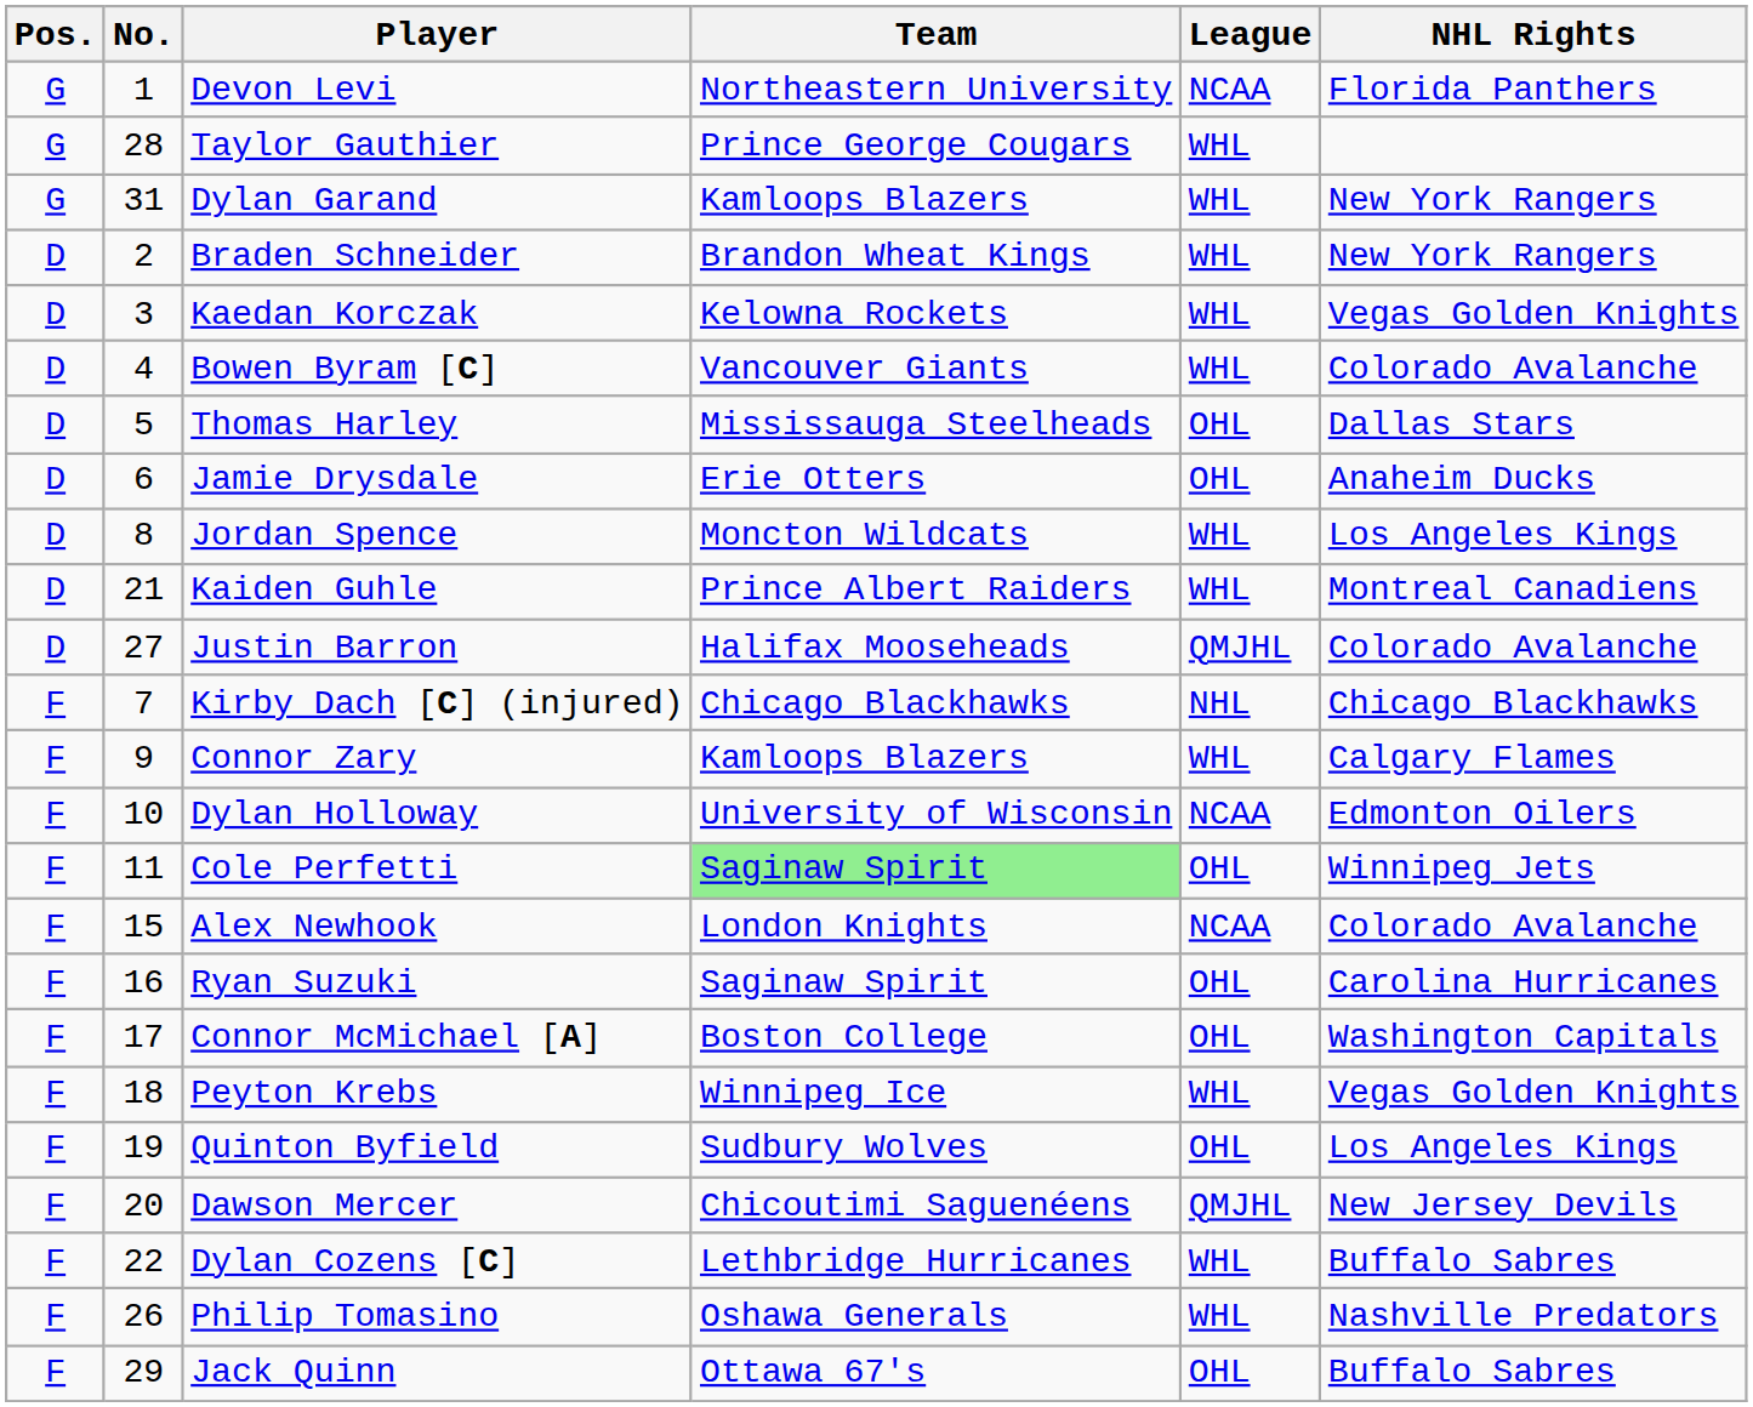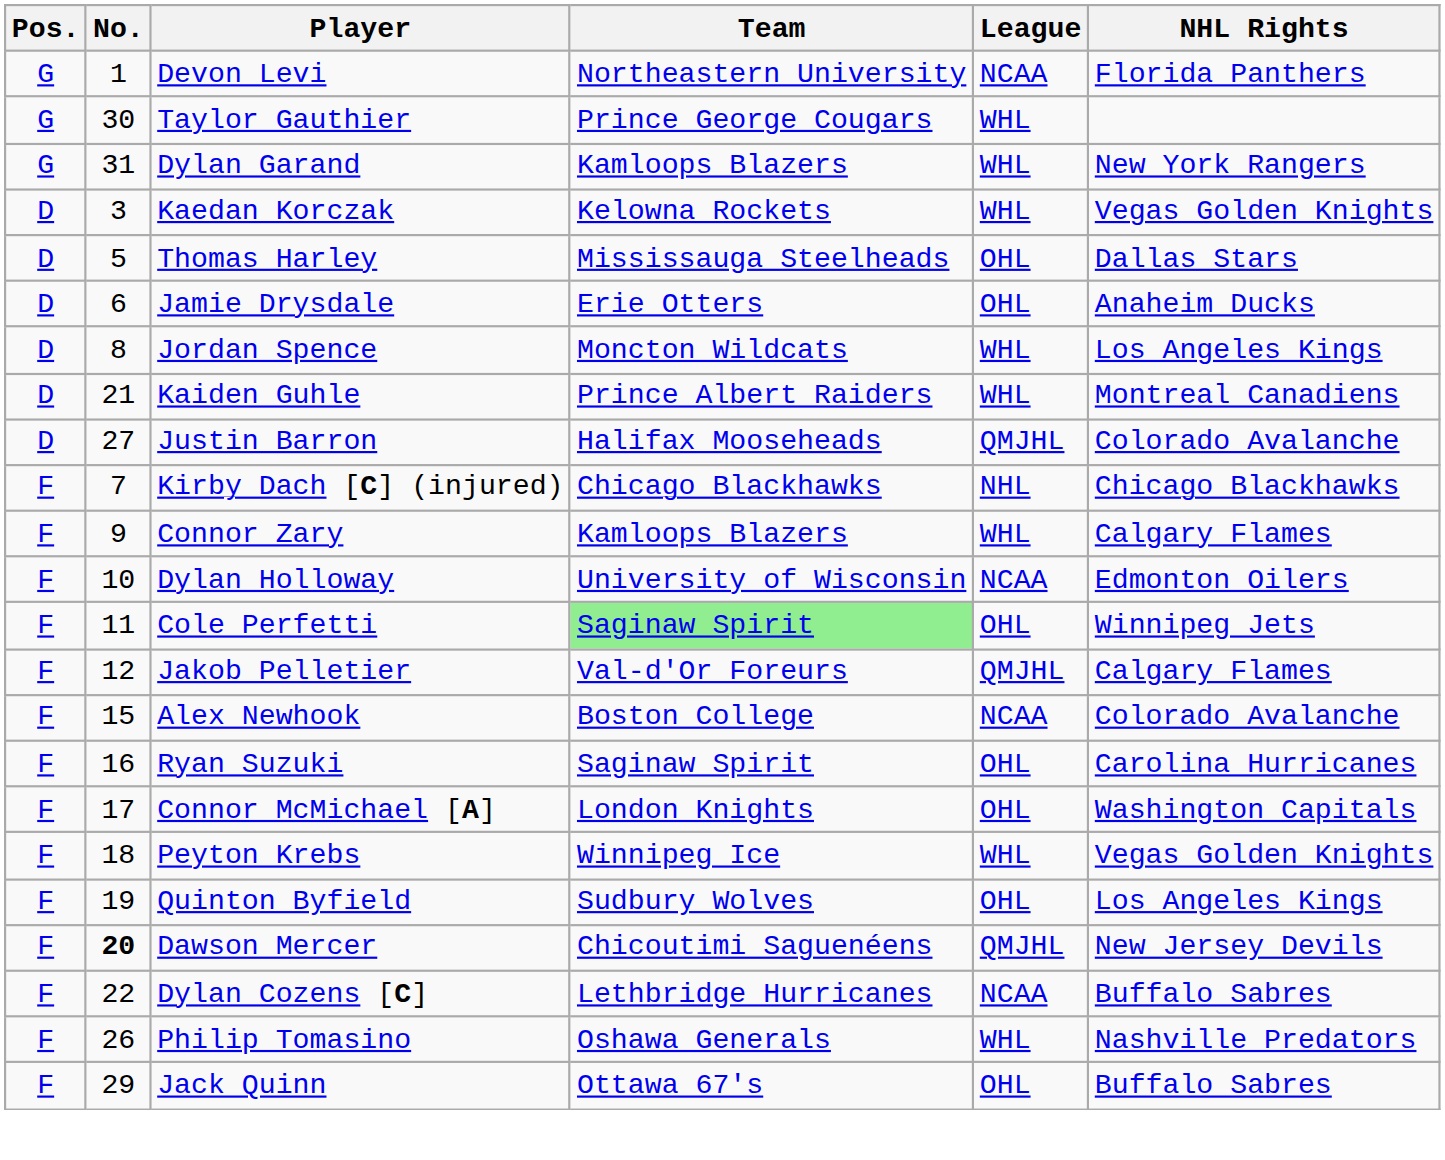Taylor Gauthier | No.: 28 -> 30
- row: D | 2 | Braden Schneider | Brandon Wheat Kings | WHL | New York Rangers
- row: D | 4 | Bowen Byram [C] | Vancouver Giants | WHL | Colorado Avalanche
+ row: F | 12 | Jakob Pelletier | Val-d'Or Foreurs | QMJHL | Calgary Flames
Alex Newhook | Team: London Knights -> Boston College
Connor McMichael [A] | Team: Boston College -> London Knights
Dawson Mercer | No.: normal -> bold
Dylan Cozens [C] | League: WHL -> NCAA
